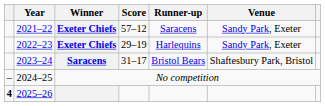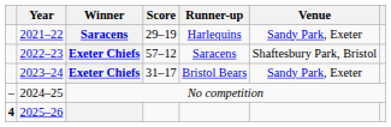2021–22 | Winner: Exeter Chiefs -> Saracens
2021–22 | Score: 57–12 -> 29–19
2021–22 | Runner-up: Saracens -> Harlequins
2022–23 | Score: 29–19 -> 57–12
2022–23 | Runner-up: Harlequins -> Saracens
2022–23 | Venue: Sandy Park, Exeter -> Shaftesbury Park, Bristol
2023–24 | Winner: Saracens -> Exeter Chiefs
2023–24 | Venue: Shaftesbury Park, Bristol -> Sandy Park, Exeter
